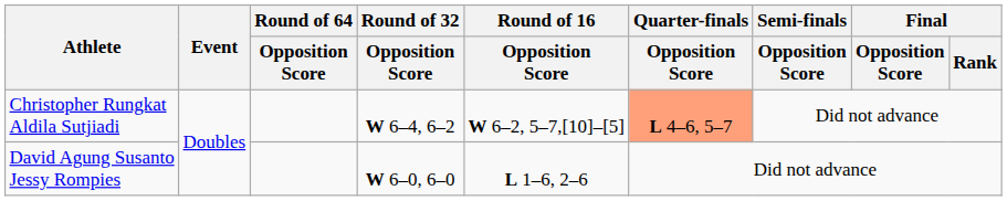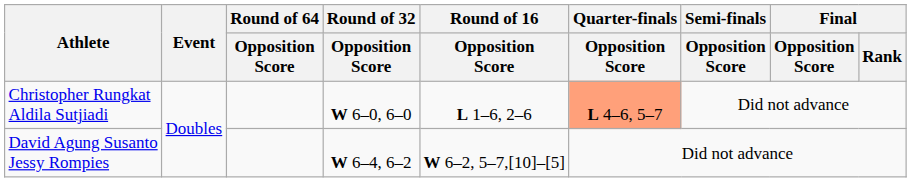Christopher Rungkat Aldila Sutjiadi | Round of 32 / Opposition Score: W 6–4, 6–2 -> W 6–0, 6–0
Christopher Rungkat Aldila Sutjiadi | Round of 16 / Opposition Score: W 6–2, 5–7,[10]–[5] -> L 1–6, 2–6
David Agung Susanto Jessy Rompies | Round of 32 / Opposition Score: W 6–0, 6–0 -> W 6–4, 6–2
David Agung Susanto Jessy Rompies | Round of 16 / Opposition Score: L 1–6, 2–6 -> W 6–2, 5–7,[10]–[5]
